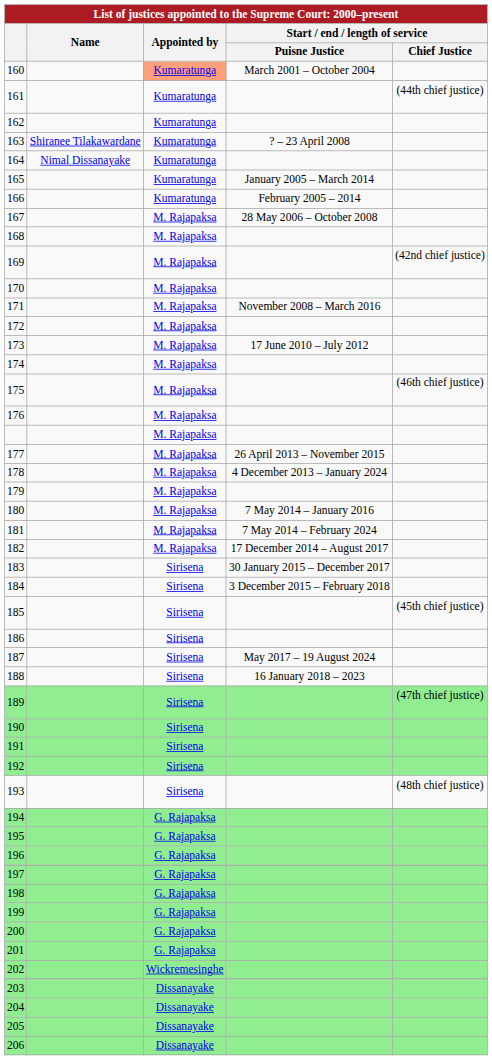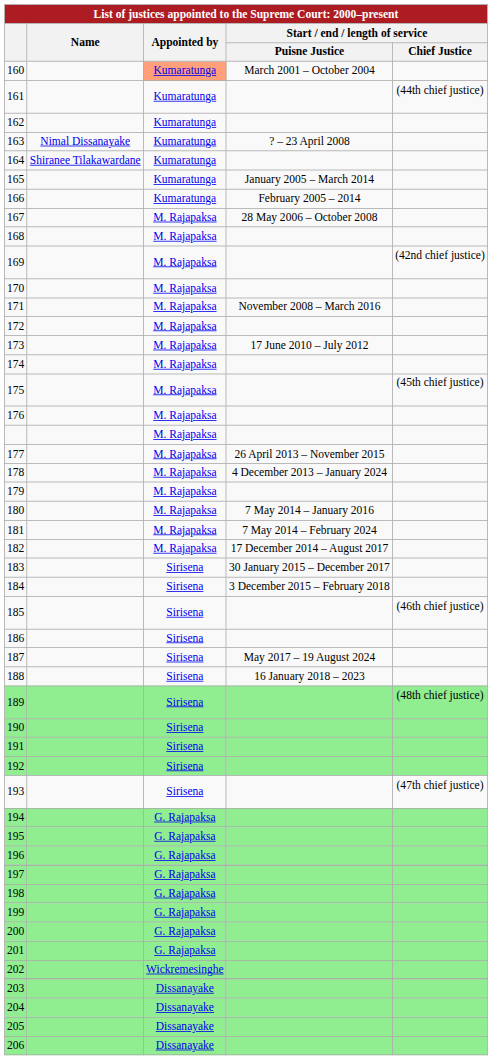163 | Name: Shiranee Tilakawardane -> Nimal Dissanayake
164 | Name: Nimal Dissanayake -> Shiranee Tilakawardane
175 | Start / end / length of service / Chief Justice: (46th chief justice) -> (45th chief justice)
185 | Start / end / length of service / Chief Justice: (45th chief justice) -> (46th chief justice)
189 | Start / end / length of service / Chief Justice: (47th chief justice) -> (48th chief justice)
193 | Start / end / length of service / Chief Justice: (48th chief justice) -> (47th chief justice)
